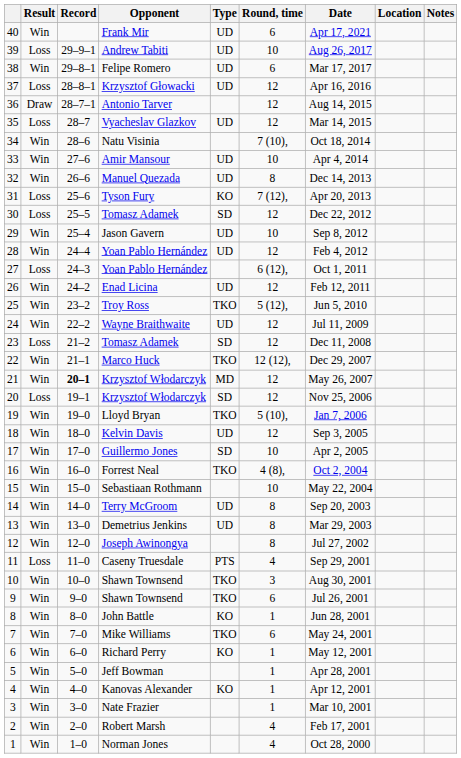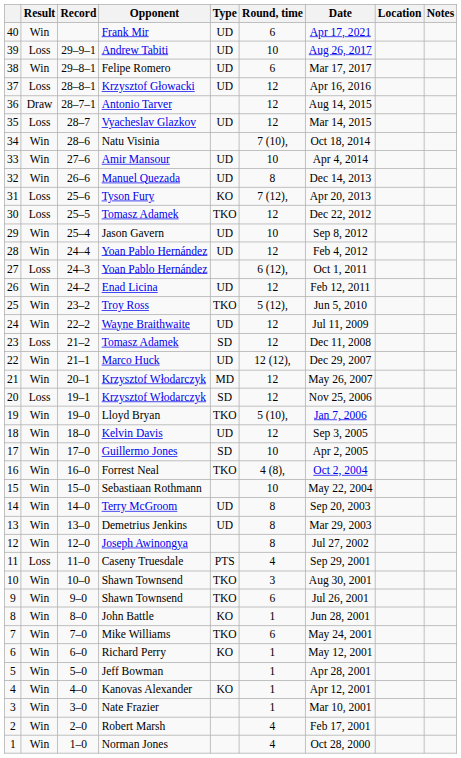30 / Tomasz Adamek | Type: SD -> TKO
Marco Huck | Type: TKO -> UD
21 / Krzysztof Włodarczyk | Record: bold -> normal
